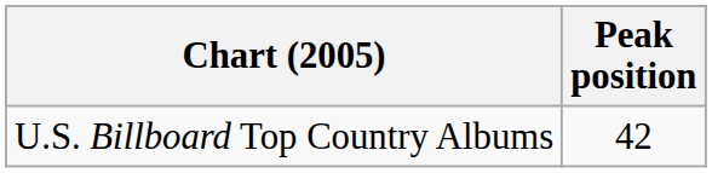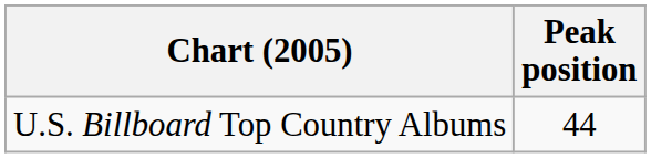U.S. Billboard Top Country Albums | Peak position: 42 -> 44
